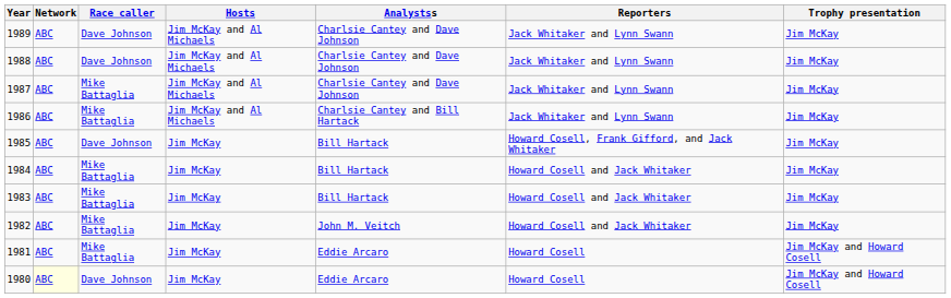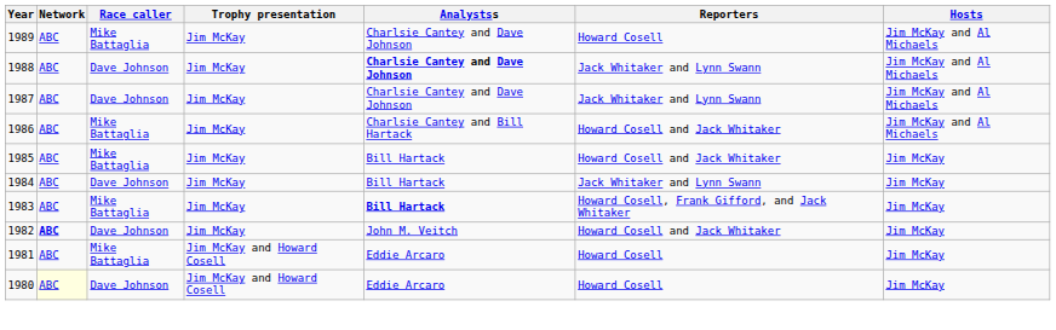columns swapped: Hosts <-> Trophy presentation
1989 | Race caller: Dave Johnson -> Mike Battaglia
1989 | Reporters: Jack Whitaker and Lynn Swann -> Howard Cosell
1988 | Analystss: normal -> bold
1987 | Race caller: Mike Battaglia -> Dave Johnson
1986 | Reporters: Jack Whitaker and Lynn Swann -> Howard Cosell and Jack Whitaker
1985 | Race caller: Dave Johnson -> Mike Battaglia
1985 | Reporters: Howard Cosell, Frank Gifford, and Jack Whitaker -> Howard Cosell and Jack Whitaker
1984 | Race caller: Mike Battaglia -> Dave Johnson
1984 | Reporters: Howard Cosell and Jack Whitaker -> Jack Whitaker and Lynn Swann
1983 | Analystss: normal -> bold
1983 | Reporters: Howard Cosell and Jack Whitaker -> Howard Cosell, Frank Gifford, and Jack Whitaker
1982 | Network: normal -> bold
1982 | Race caller: Mike Battaglia -> Dave Johnson
